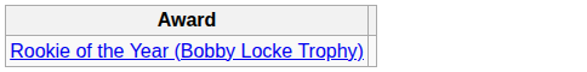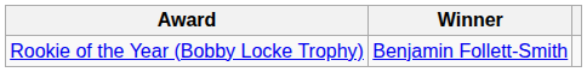+ column: Winner | Benjamin Follett-Smith
